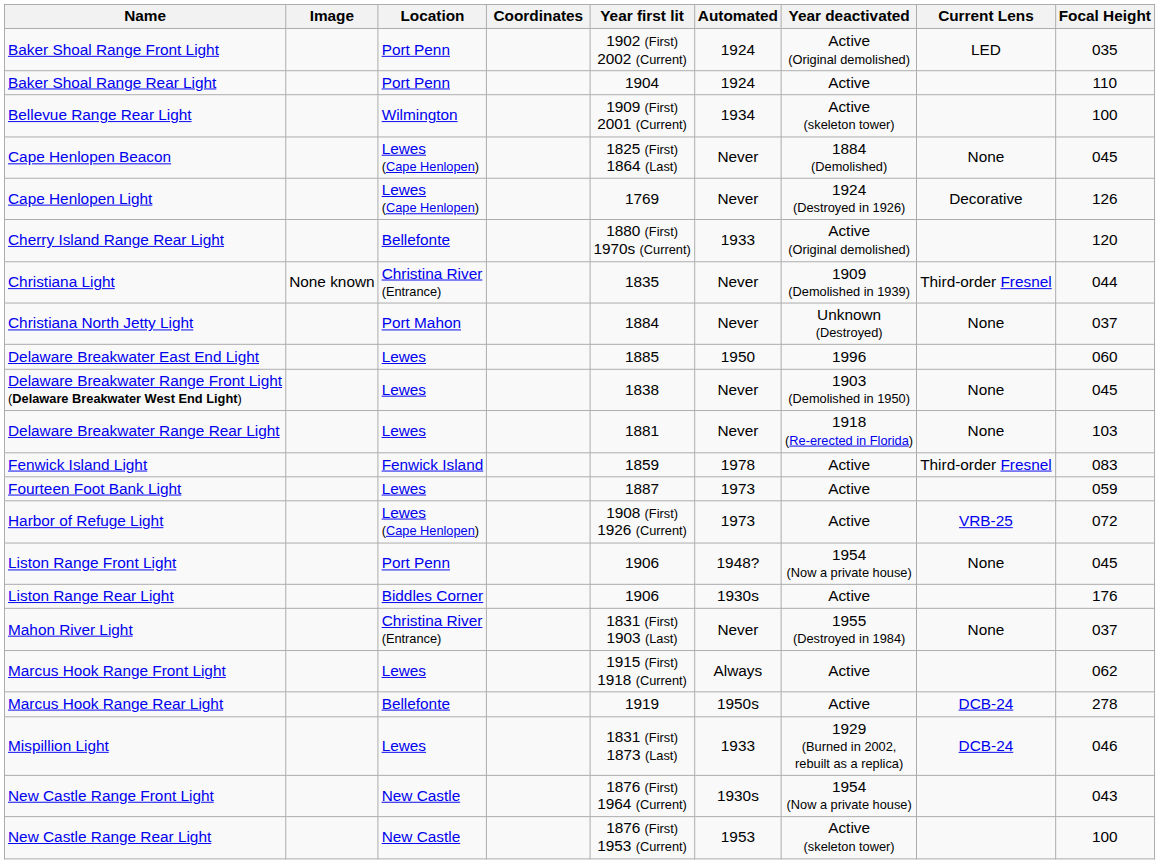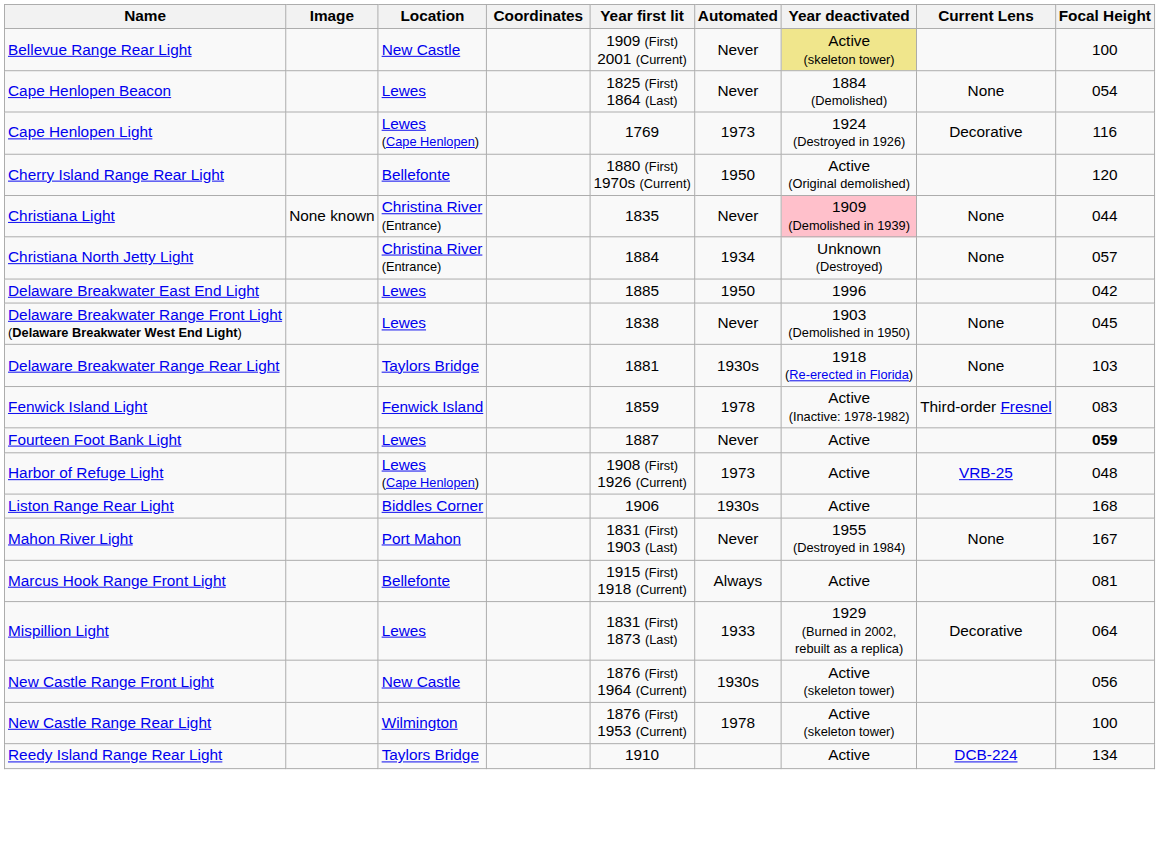- row: Baker Shoal Range Front Light | Port Penn | 1902 (First) 2002 (Current) | 1924 | Active (Original demolished) | LED | 035
- row: Baker Shoal Range Rear Light | Port Penn | 1904 | 1924 | Active | 110
Bellevue Range Rear Light | Location: Wilmington -> New Castle
Bellevue Range Rear Light | Automated: 1934 -> Never
Bellevue Range Rear Light | Year deactivated: no background -> khaki background
Cape Henlopen Beacon | Location: Lewes (Cape Henlopen) -> Lewes
Cape Henlopen Beacon | Focal Height: 045 -> 054
Cape Henlopen Light | Automated: Never -> 1973
Cape Henlopen Light | Focal Height: 126 -> 116
Cherry Island Range Rear Light | Automated: 1933 -> 1950
Christiana Light | Year deactivated: no background -> pink background
Christiana Light | Current Lens: Third-order Fresnel -> None
Christiana North Jetty Light | Location: Port Mahon -> Christina River (Entrance)
Christiana North Jetty Light | Automated: Never -> 1934
Christiana North Jetty Light | Focal Height: 037 -> 057
Delaware Breakwater East End Light | Focal Height: 060 -> 042
Delaware Breakwater Range Rear Light | Location: Lewes -> Taylors Bridge
Delaware Breakwater Range Rear Light | Automated: Never -> 1930s
Fenwick Island Light | Year deactivated: Active -> Active (Inactive: 1978-1982)
Fourteen Foot Bank Light | Automated: 1973 -> Never
Fourteen Foot Bank Light | Focal Height: normal -> bold
Harbor of Refuge Light | Focal Height: 072 -> 048
- row: Liston Range Front Light | Port Penn | 1906 | 1948? | 1954 (Now a private house) | None | 045
Liston Range Rear Light | Focal Height: 176 -> 168
Mahon River Light | Location: Christina River (Entrance) -> Port Mahon
Mahon River Light | Focal Height: 037 -> 167
Marcus Hook Range Front Light | Location: Lewes -> Bellefonte
Marcus Hook Range Front Light | Focal Height: 062 -> 081
- row: Marcus Hook Range Rear Light | Bellefonte | 1919 | 1950s | Active | DCB-24 | 278
Mispillion Light | Current Lens: DCB-24 -> Decorative
Mispillion Light | Focal Height: 046 -> 064
New Castle Range Front Light | Year deactivated: 1954 (Now a private house) -> Active (skeleton tower)
New Castle Range Front Light | Focal Height: 043 -> 056
New Castle Range Rear Light | Location: New Castle -> Wilmington
New Castle Range Rear Light | Automated: 1953 -> 1978
+ row: Reedy Island Range Rear Light | Taylors Bridge | 1910 | Active | DCB-224 | 134
